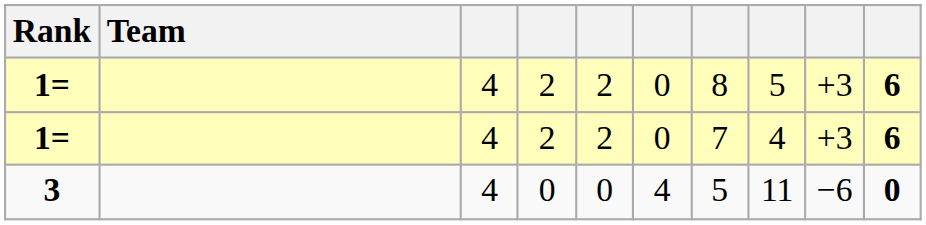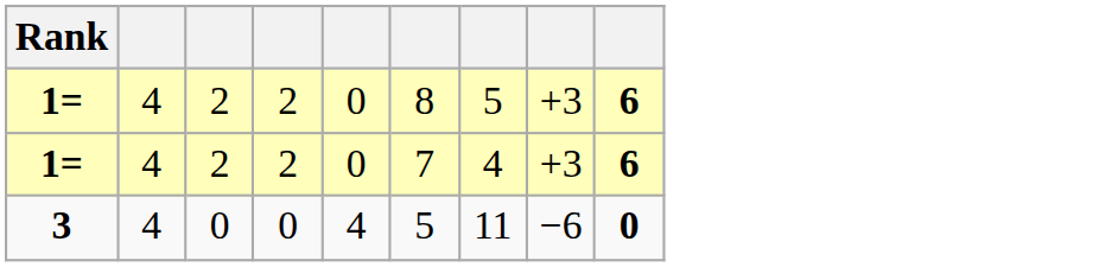- column: Team
